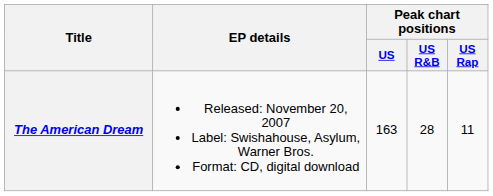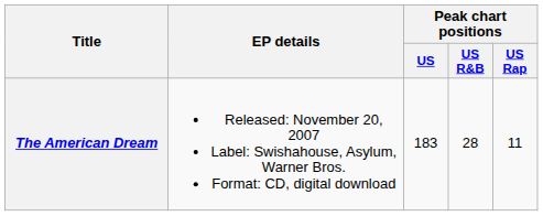The American Dream | Peak chart positions / US: 163 -> 183
